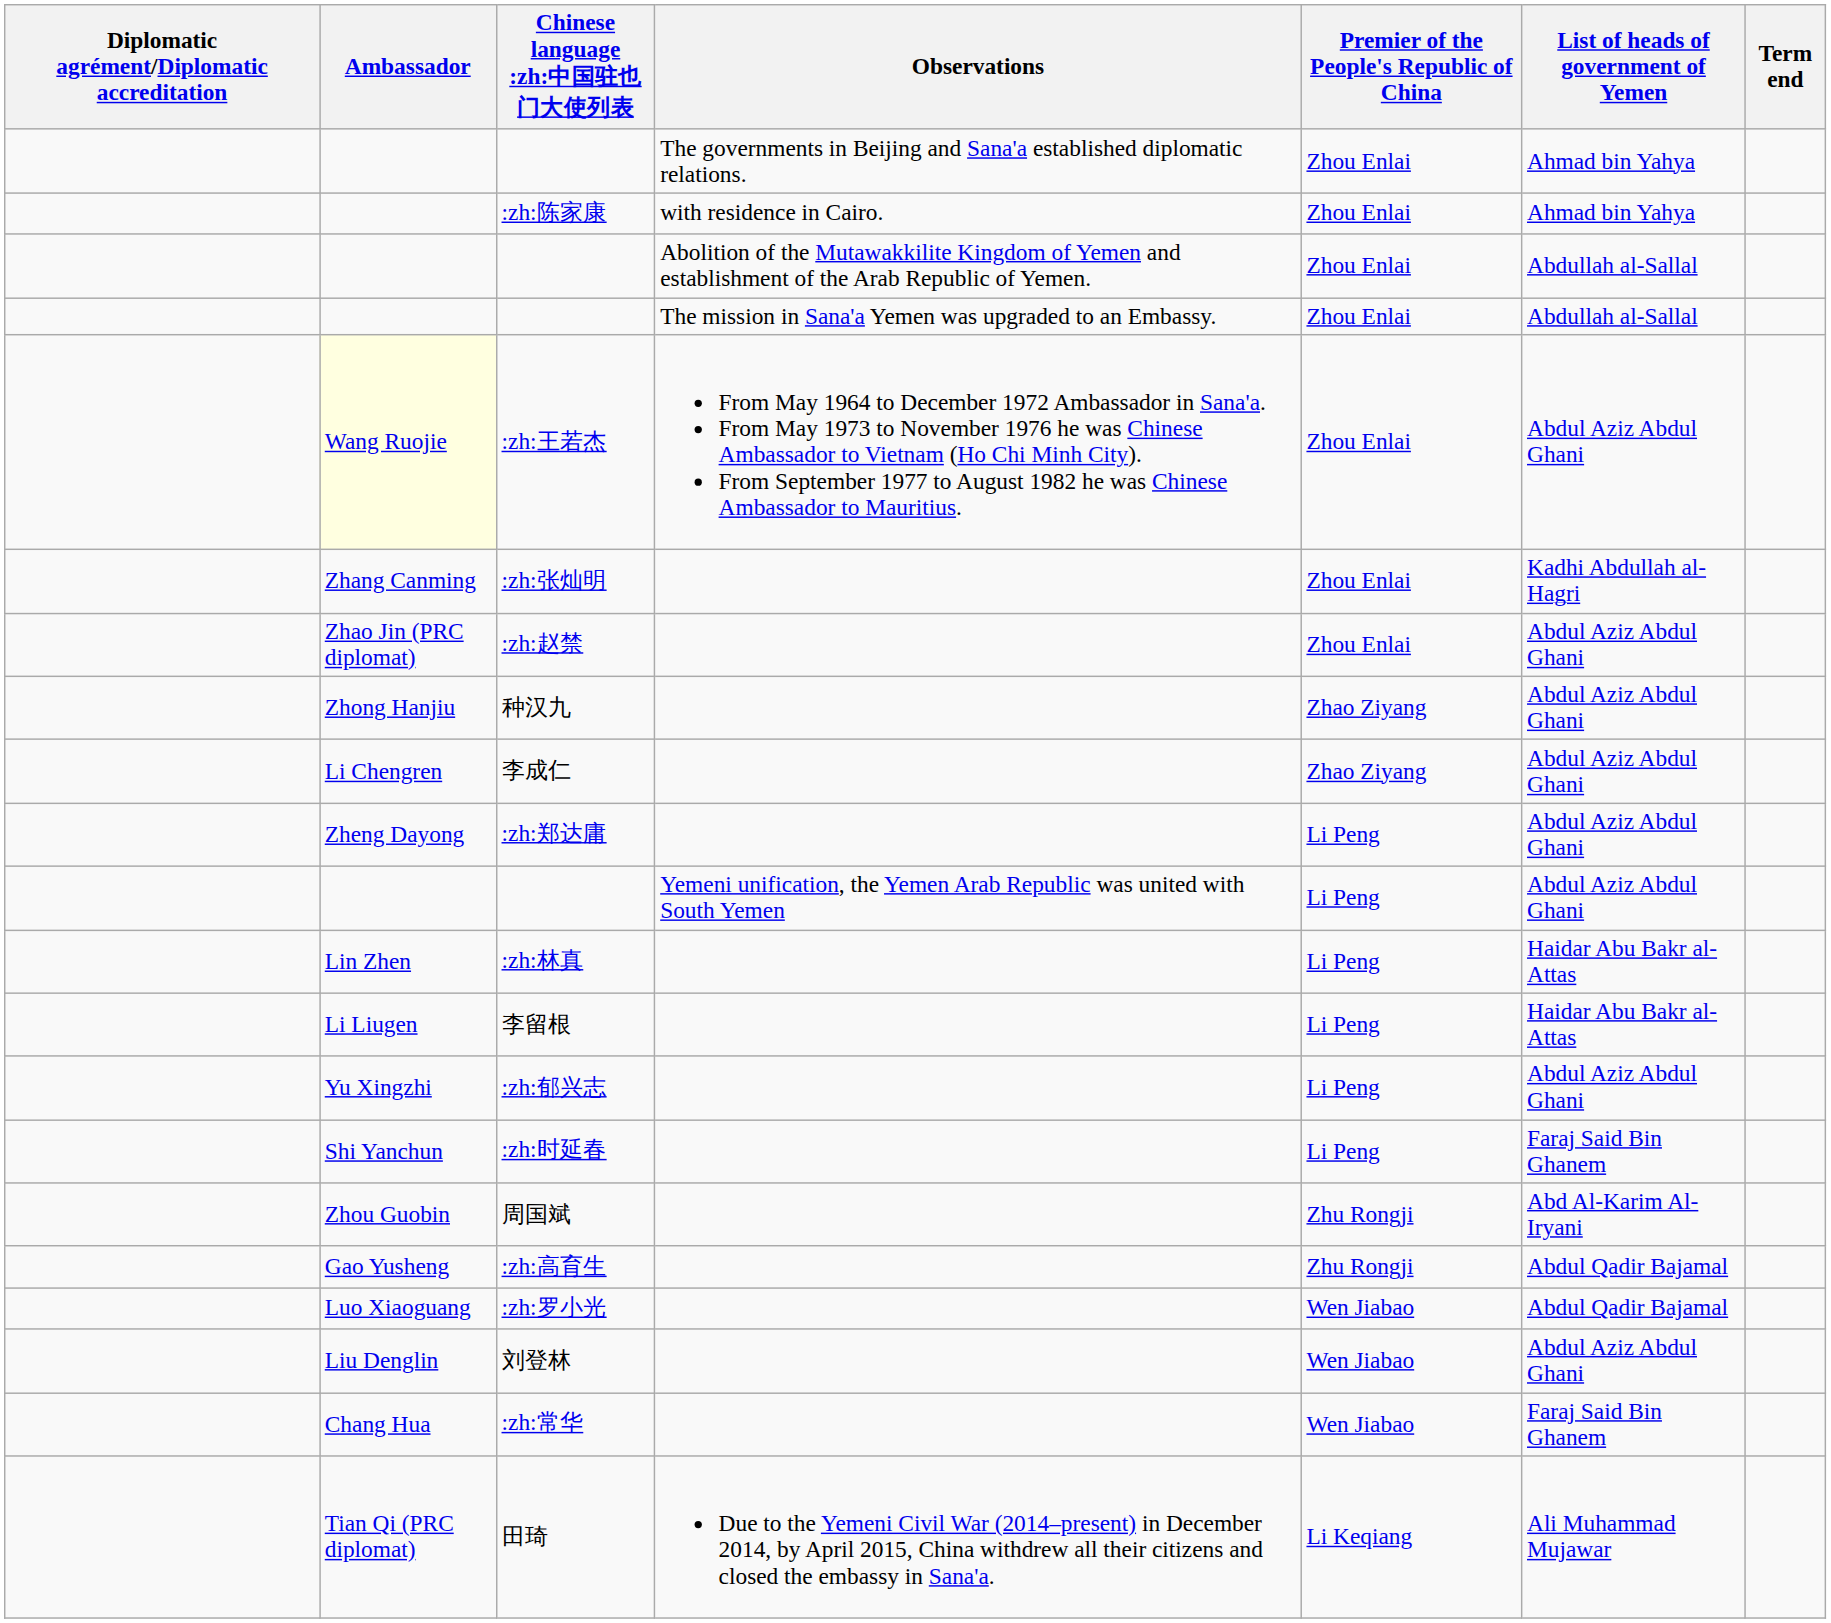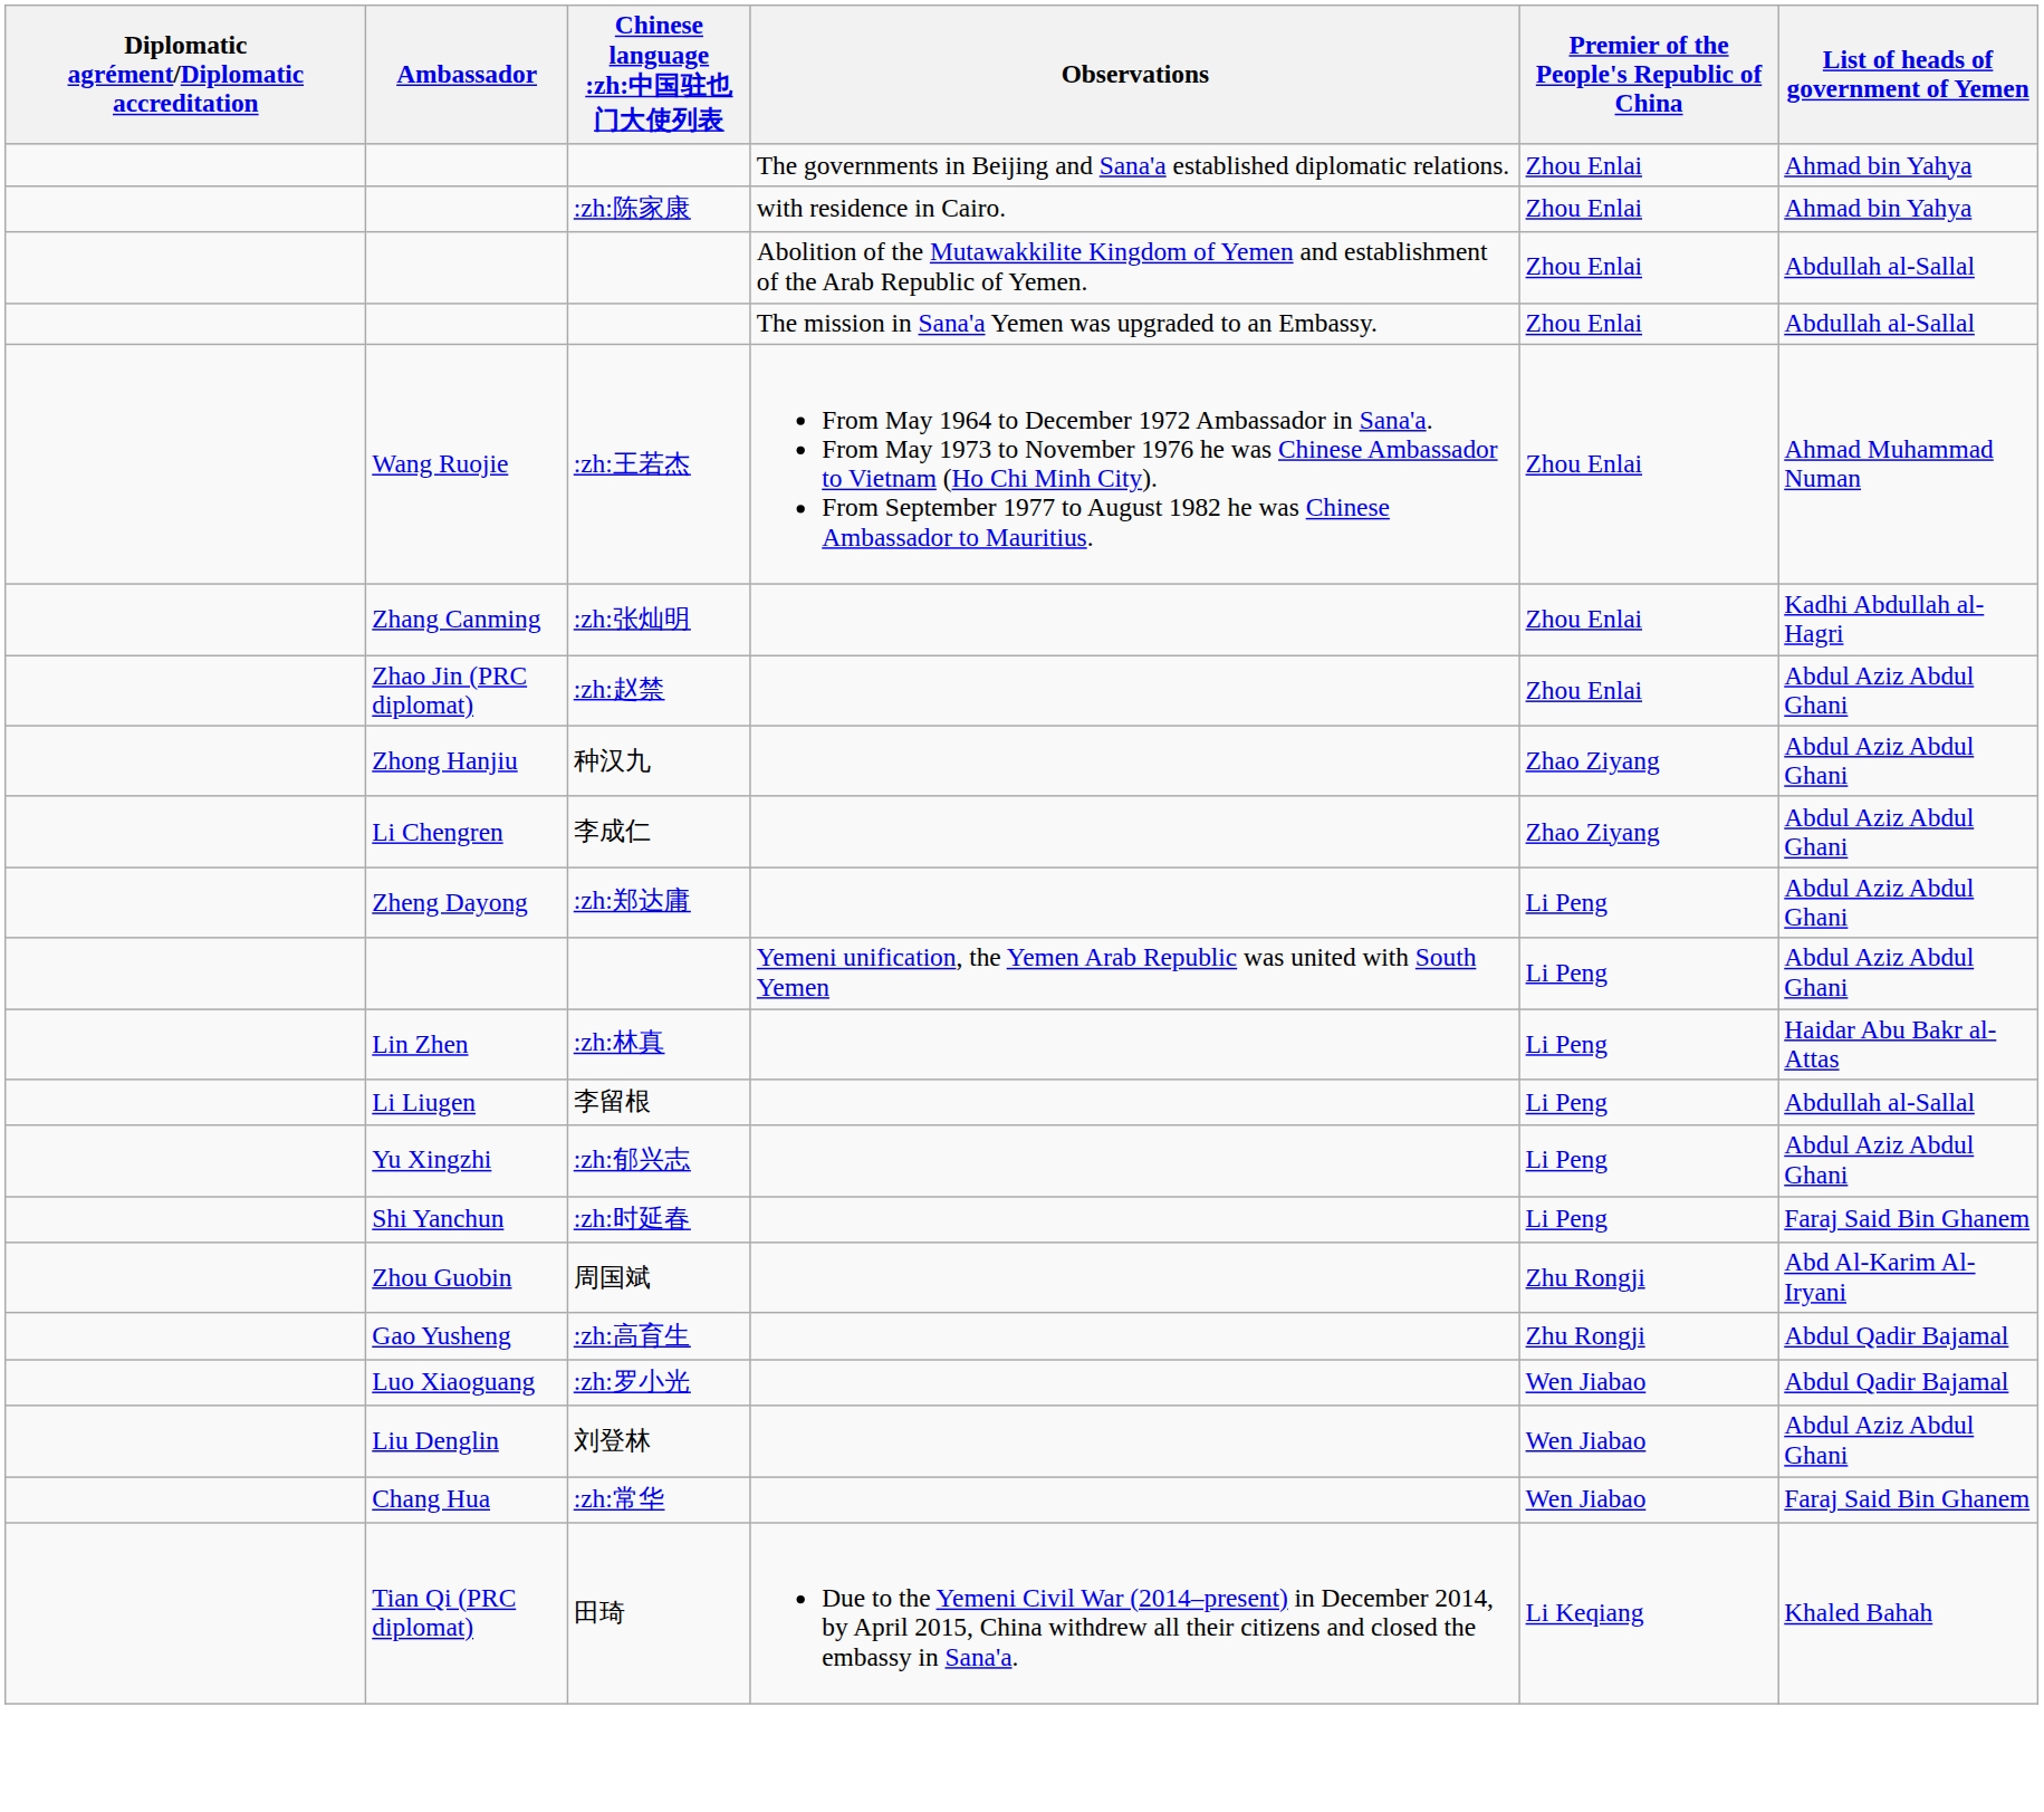- column: Term end
:zh:王若杰 | Ambassador: lightyellow background -> no background
:zh:王若杰 | List of heads of government of Yemen: Abdul Aziz Abdul Ghani -> Ahmad Muhammad Numan
李留根 | List of heads of government of Yemen: Haidar Abu Bakr al-Attas -> Abdullah al-Sallal
田琦 | List of heads of government of Yemen: Ali Muhammad Mujawar -> Khaled Bahah
